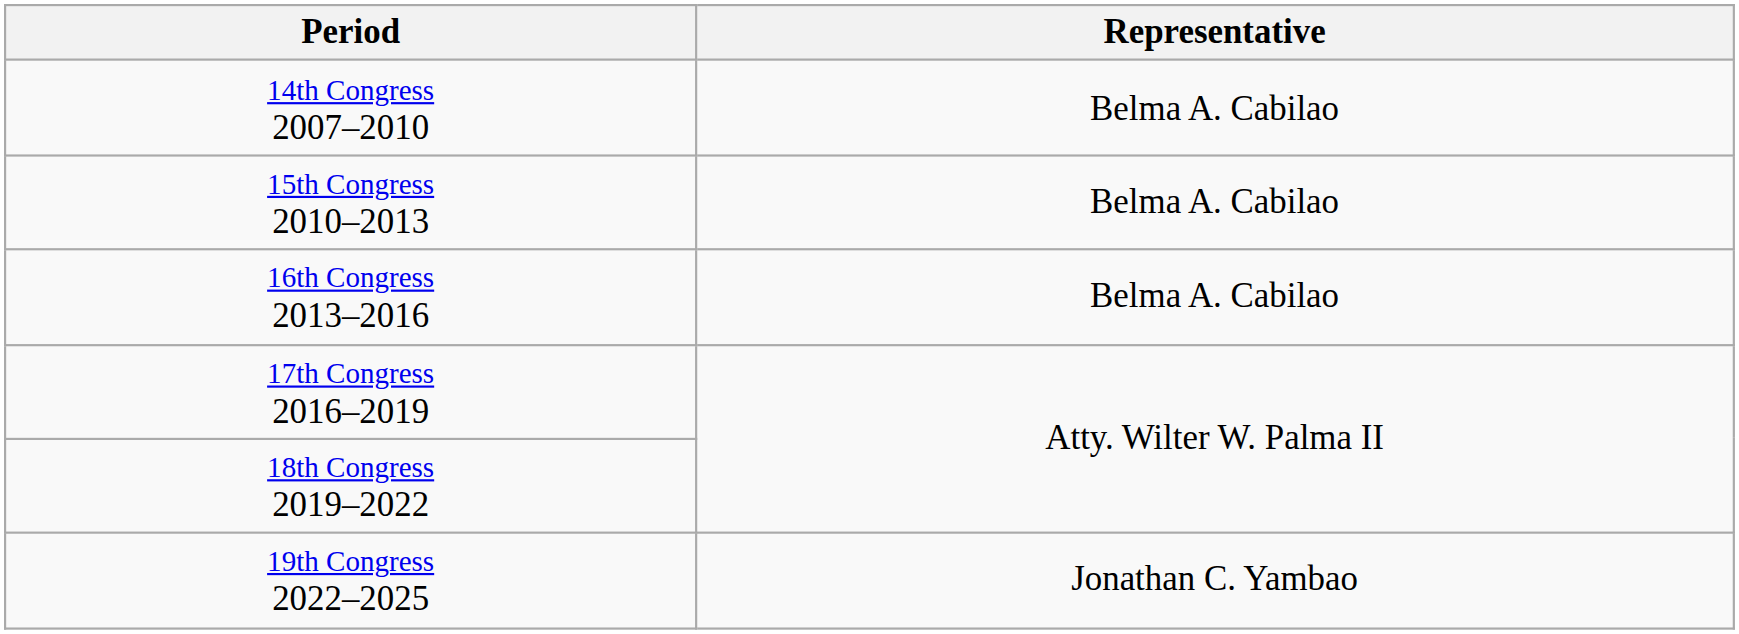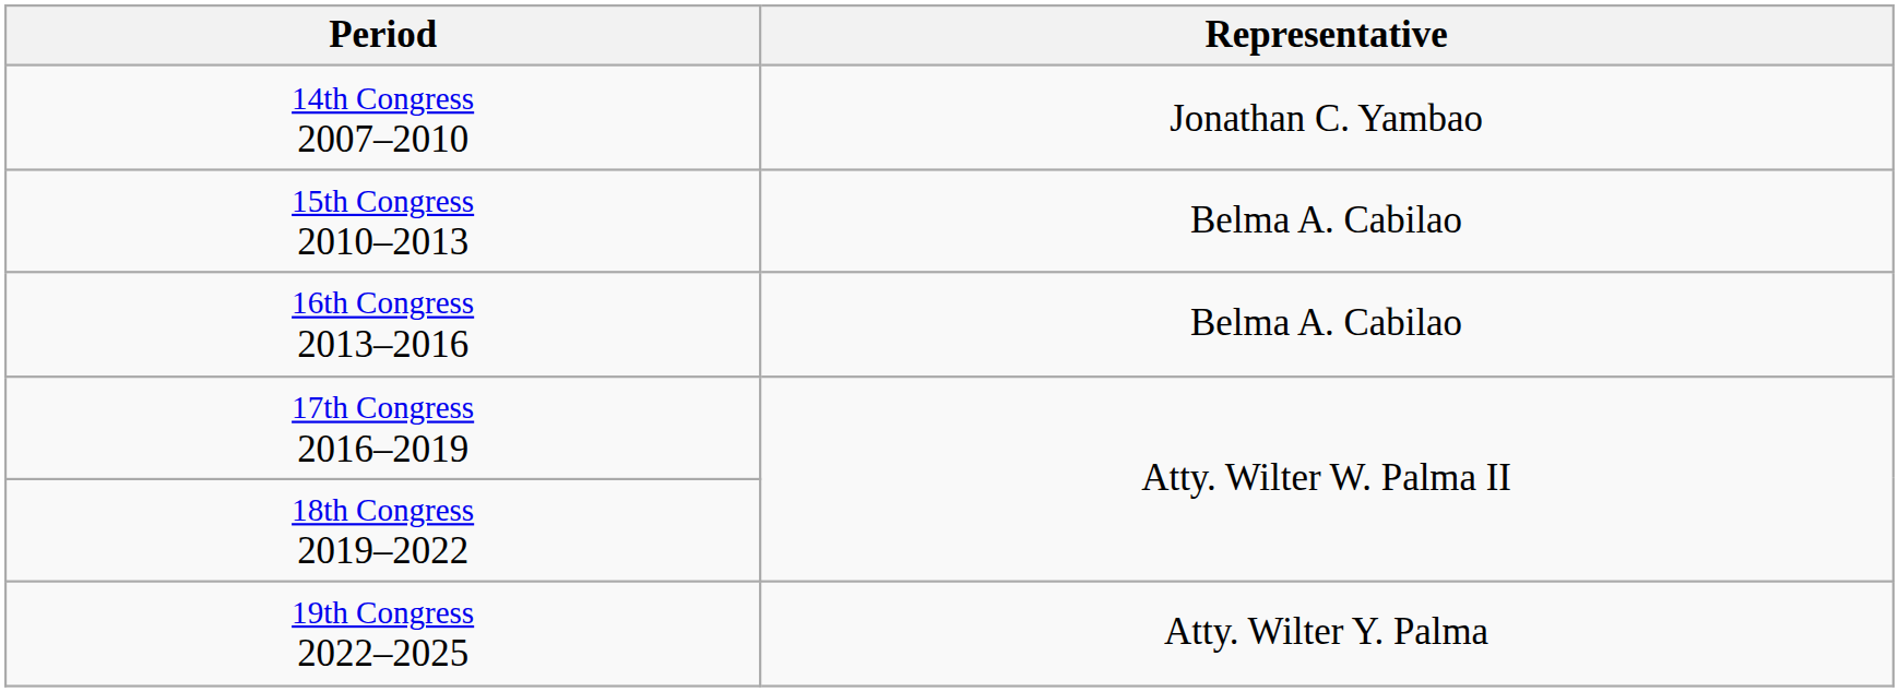14th Congress 2007–2010 | Representative: Belma A. Cabilao -> Jonathan C. Yambao
19th Congress 2022–2025 | Representative: Jonathan C. Yambao -> Atty. Wilter Y. Palma
